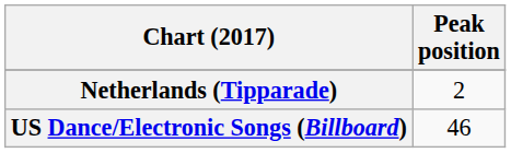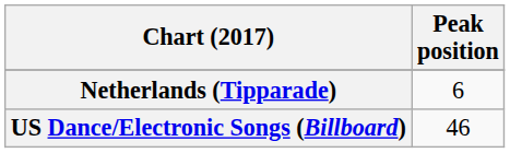Netherlands (Tipparade) | Peak position: 2 -> 6
